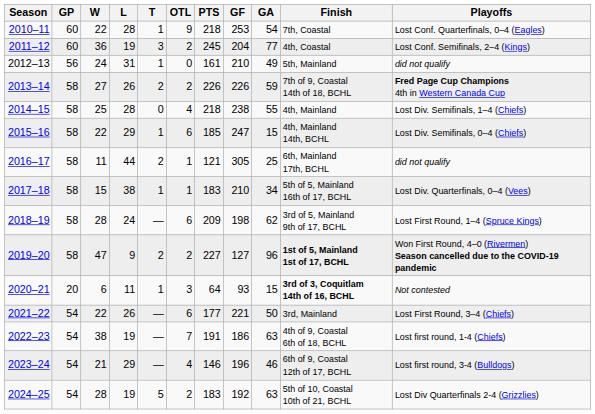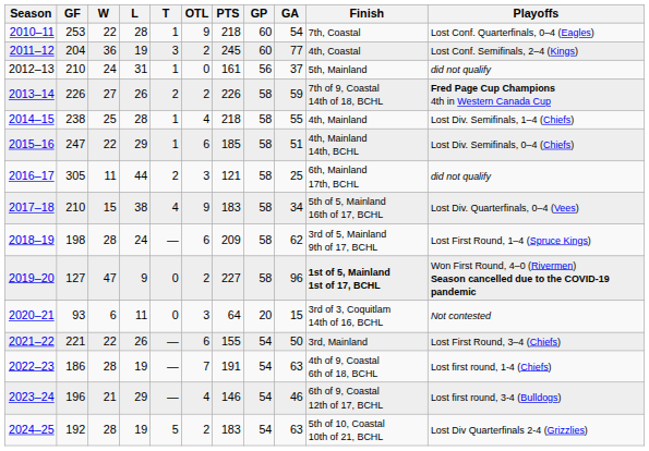columns swapped: GP <-> GF
2012–13 | GA: 49 -> 37
2014–15 | T: 0 -> 1
2015–16 | GA: 15 -> 51
2016–17 | OTL: 1 -> 3
2017–18 | T: 1 -> 4
2017–18 | OTL: 1 -> 9
2019–20 | T: 2 -> 0
2020–21 | T: 1 -> 0
2020–21 | Finish: bold -> normal
2021–22 | PTS: 177 -> 155
2022–23 | W: 38 -> 28
